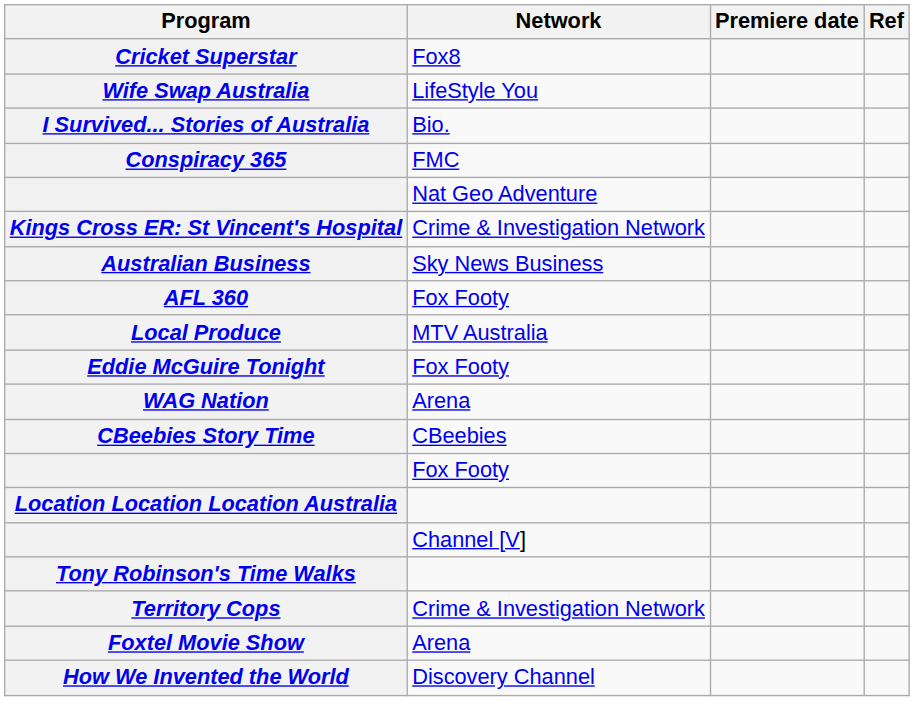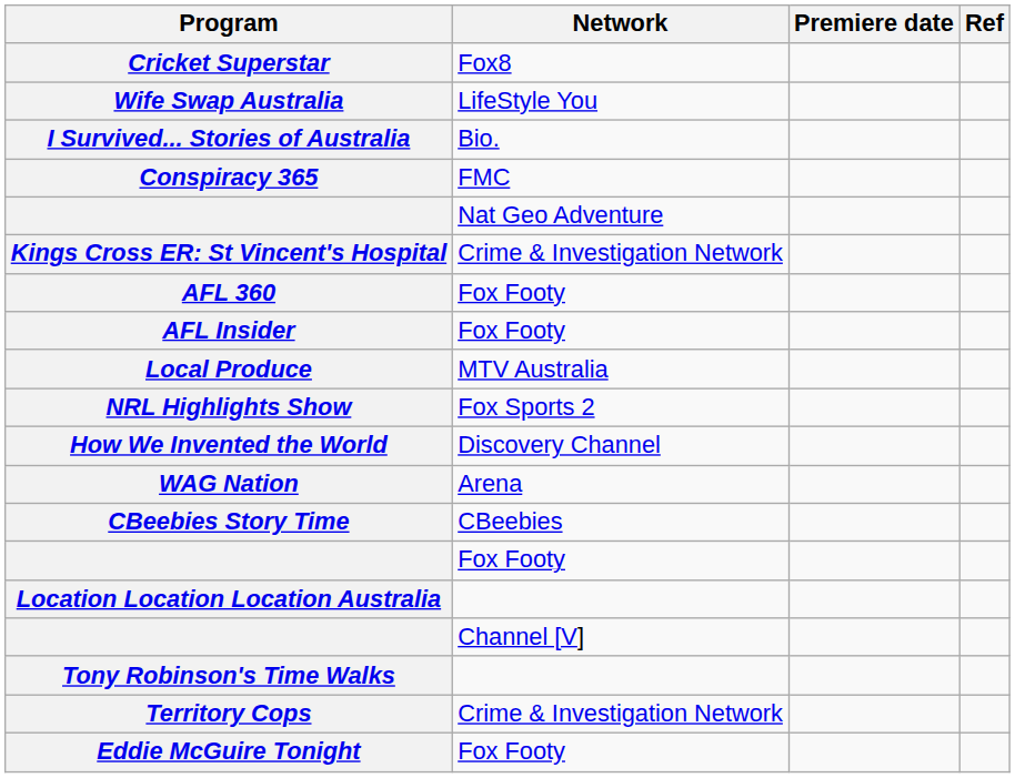- row: Australian Business | Sky News Business
+ row: AFL Insider | Fox Footy
+ row: NRL Highlights Show | Fox Sports 2
rows swapped: Eddie McGuire Tonight <-> How We Invented the World
- row: Foxtel Movie Show | Arena
